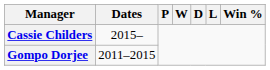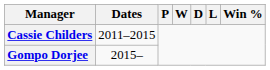Cassie Childers | Dates: 2015– -> 2011–2015
Gompo Dorjee | Dates: 2011–2015 -> 2015–
